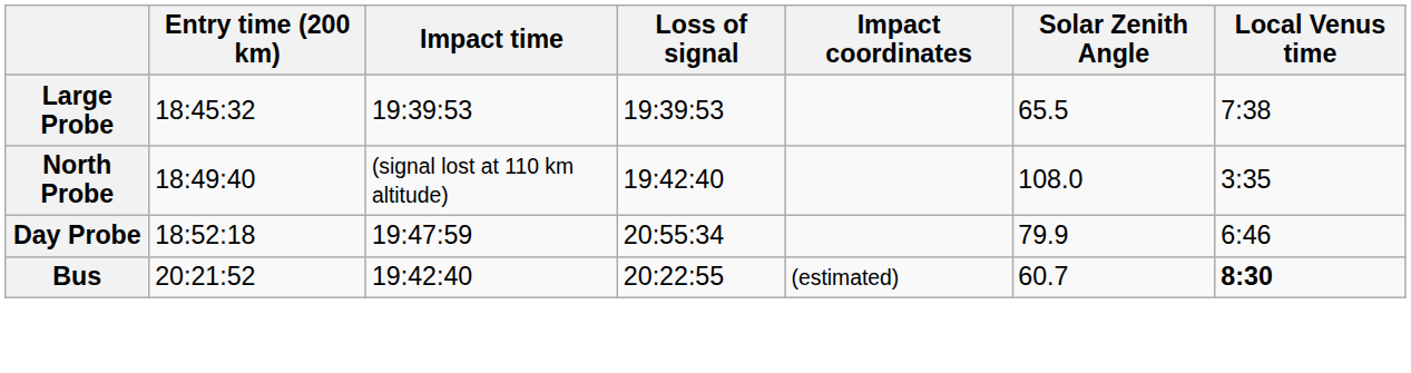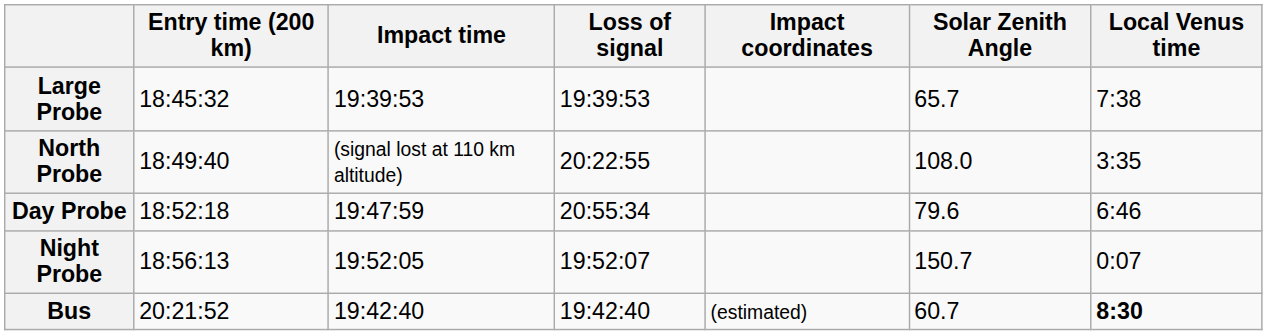Large Probe | Solar Zenith Angle: 65.5 -> 65.7
North Probe | Loss of signal: 19:42:40 -> 20:22:55
Day Probe | Solar Zenith Angle: 79.9 -> 79.6
+ row: Night Probe | 18:56:13 | 19:52:05 | 19:52:07 | 150.7 | 0:07
Bus | Loss of signal: 20:22:55 -> 19:42:40
